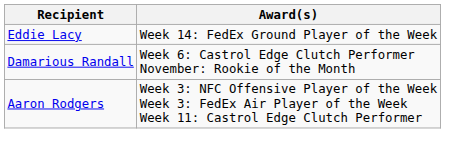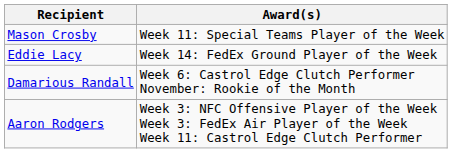+ row: Mason Crosby | Week 11: Special Teams Player of the Week
